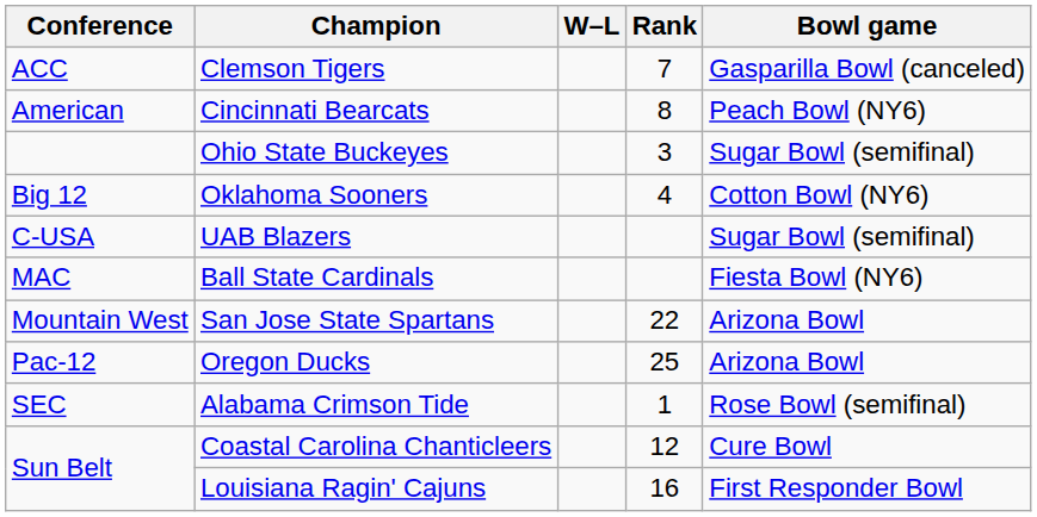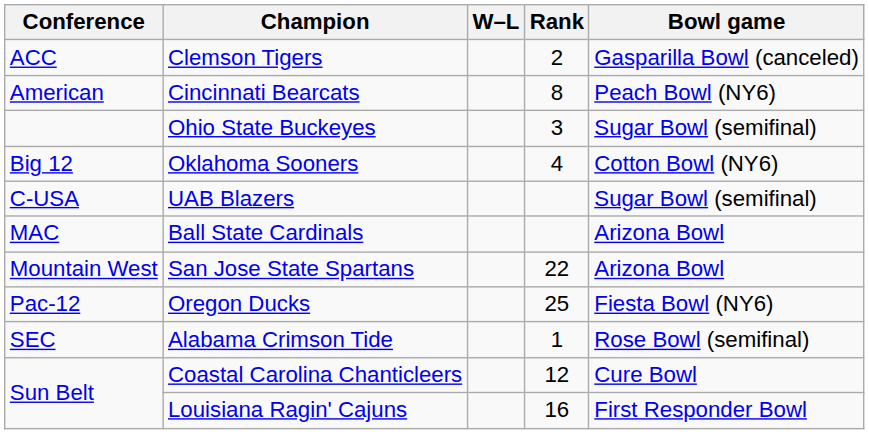Clemson Tigers | Rank: 7 -> 2
Ball State Cardinals | Bowl game: Fiesta Bowl (NY6) -> Arizona Bowl
Oregon Ducks | Bowl game: Arizona Bowl -> Fiesta Bowl (NY6)
